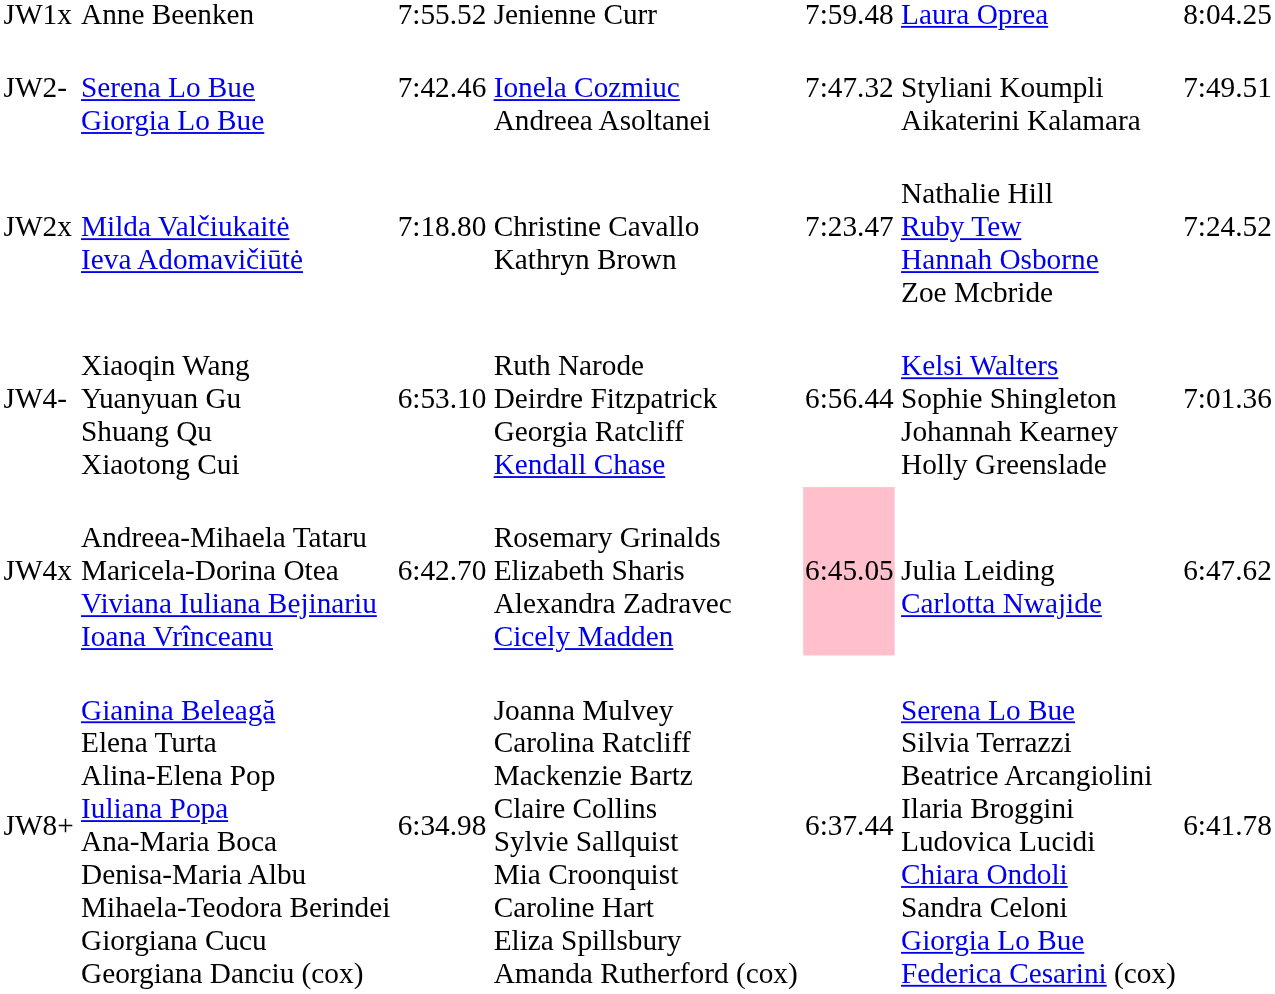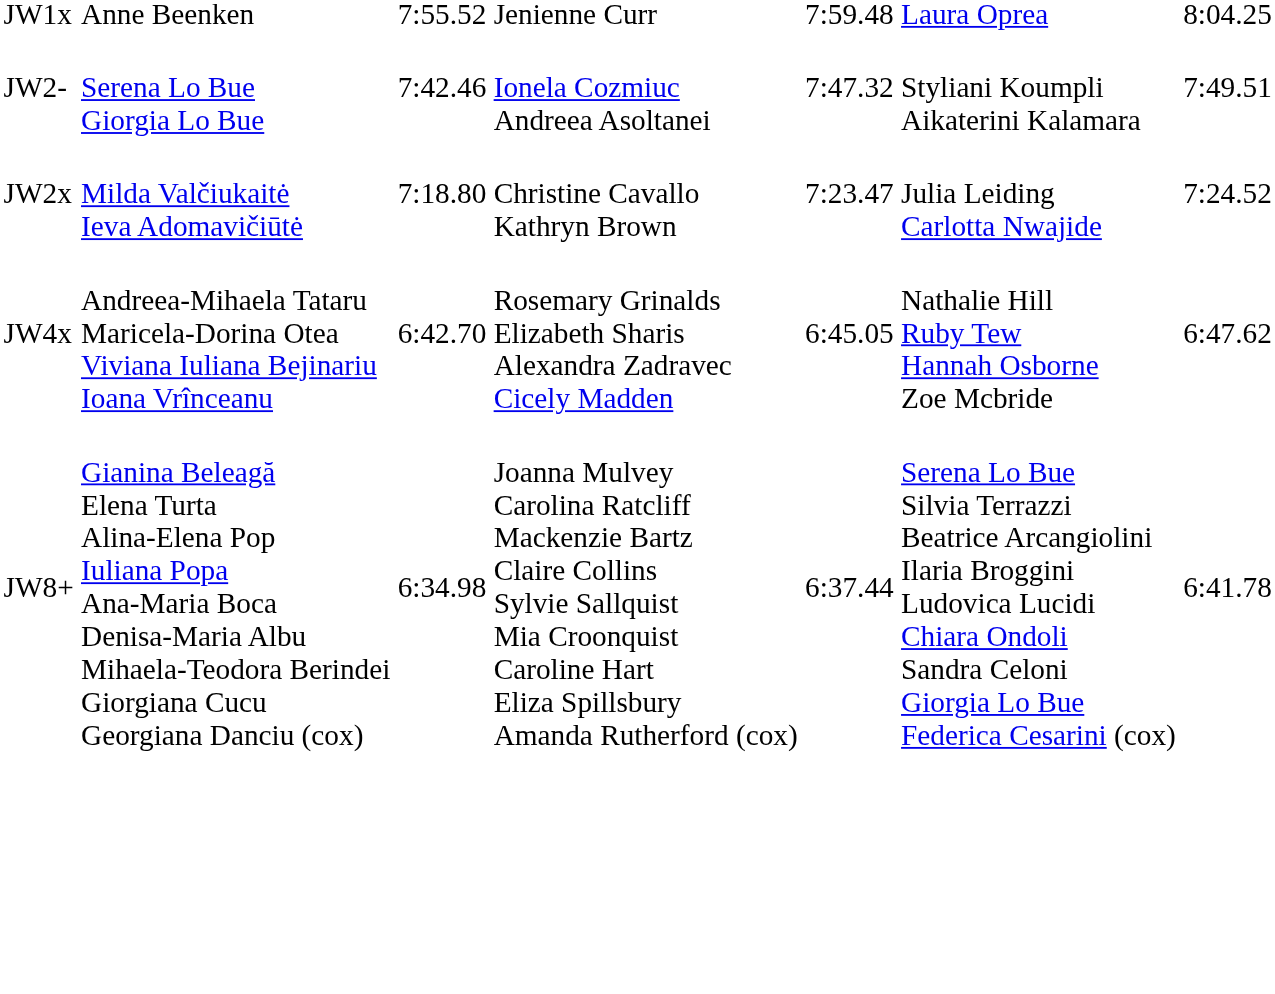JW2x | column 6: Nathalie Hill Ruby Tew Hannah Osborne Zoe Mcbride -> Julia Leiding Carlotta Nwajide
- row: JW4- | Xiaoqin Wang Yuanyuan Gu Shuang Qu Xiaotong Cui | 6:53.10 | Ruth Narode Deirdre Fitzpatrick Georgia Ratcliff Kendall Chase | 6:56.44 | Kelsi Walters Sophie Shingleton Johannah Kearney Holly Greenslade | 7:01.36
JW4x | column 5: pink background -> no background
JW4x | column 6: Julia Leiding Carlotta Nwajide -> Nathalie Hill Ruby Tew Hannah Osborne Zoe Mcbride
